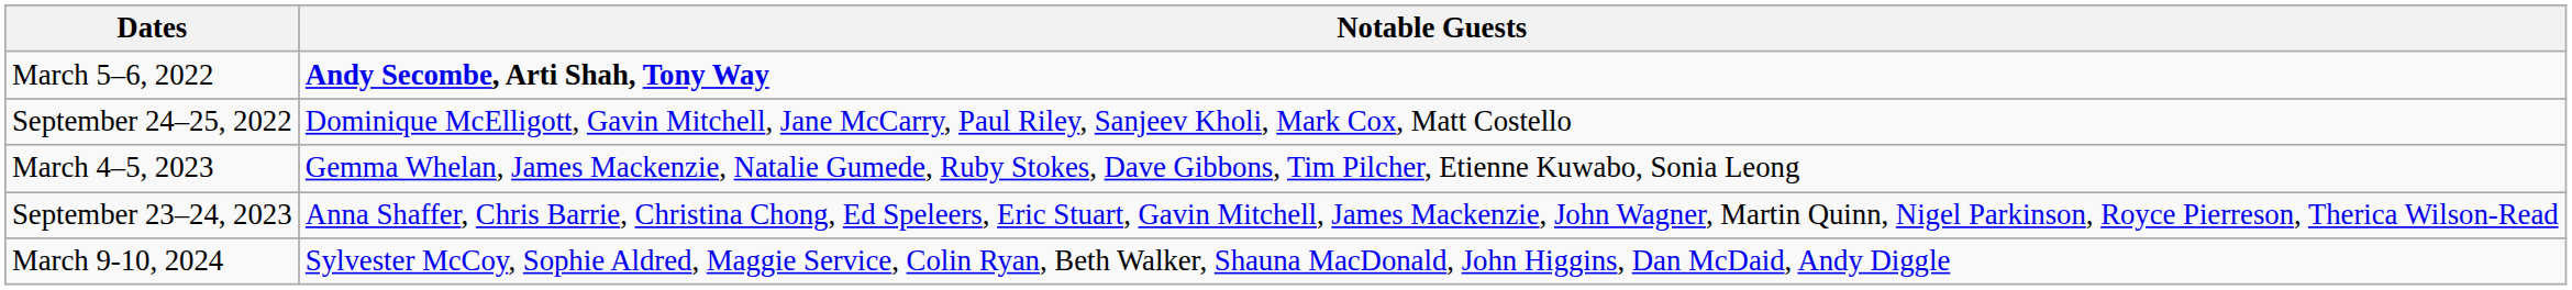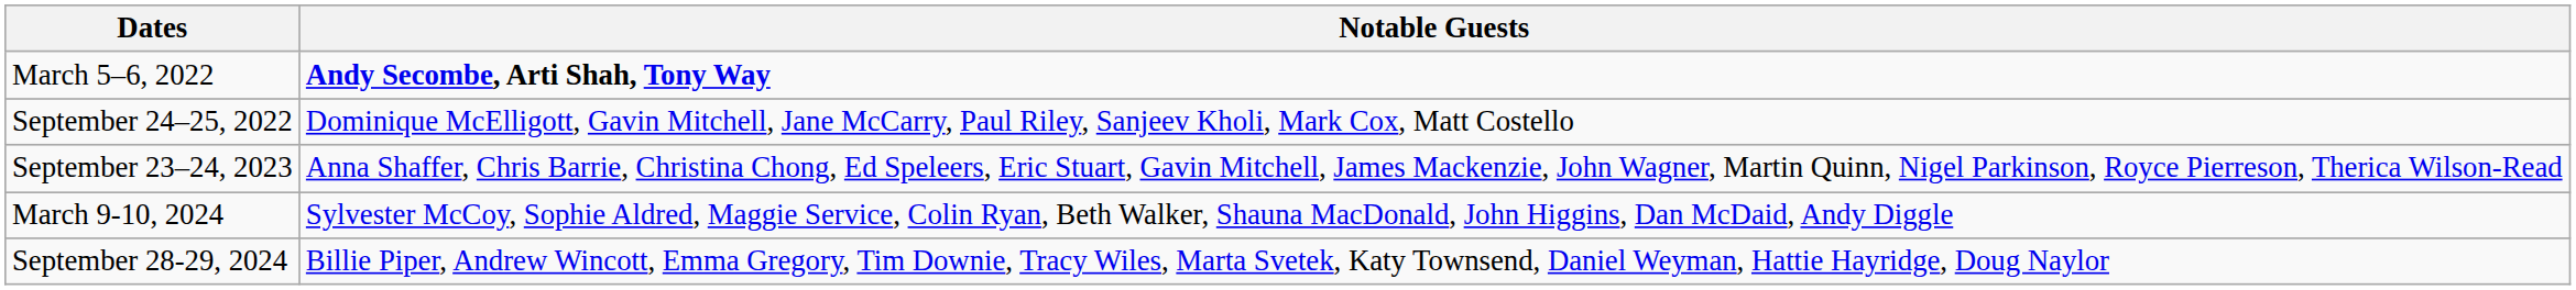- row: March 4–5, 2023 | Gemma Whelan, James Mackenzie, Natalie Gumede, Ruby Stokes, Dave Gibbons, Tim Pilcher, Etienne Kuwabo, Sonia Leong
+ row: September 28-29, 2024 | Billie Piper, Andrew Wincott, Emma Gregory, Tim Downie, Tracy Wiles, Marta Svetek, Katy Townsend, Daniel Weyman, Hattie Hayridge, Doug Naylor
